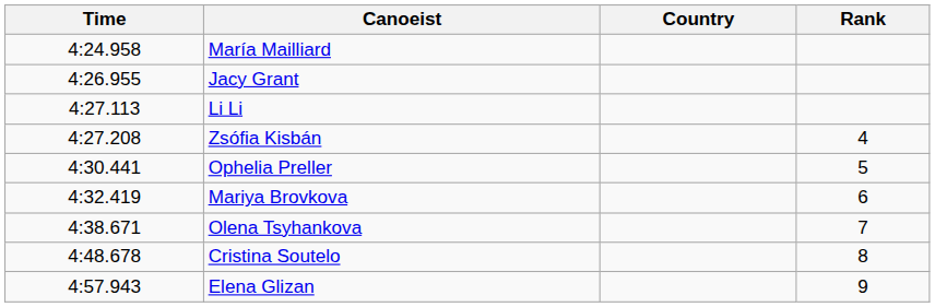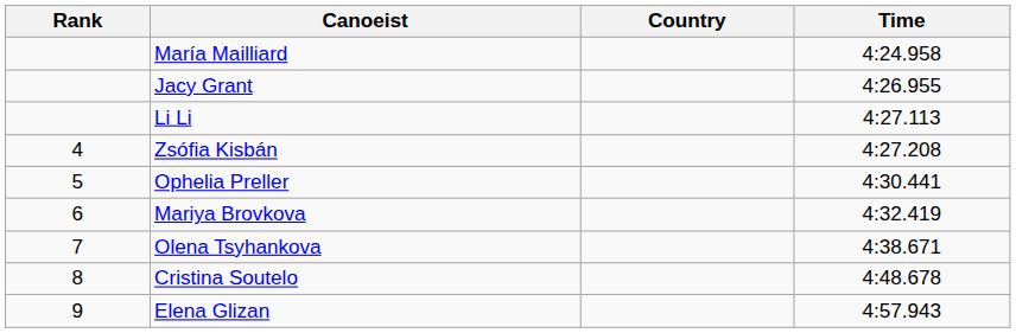columns swapped: Rank <-> Time
